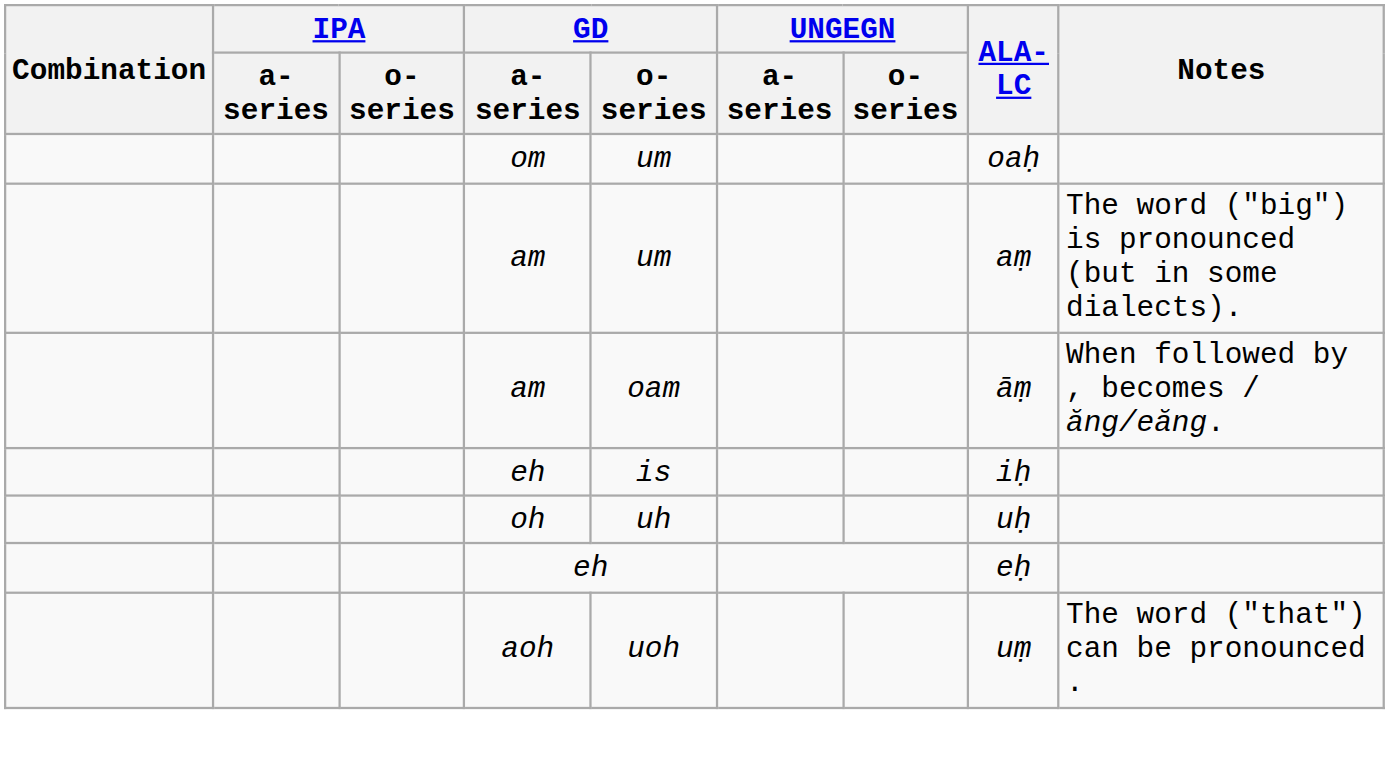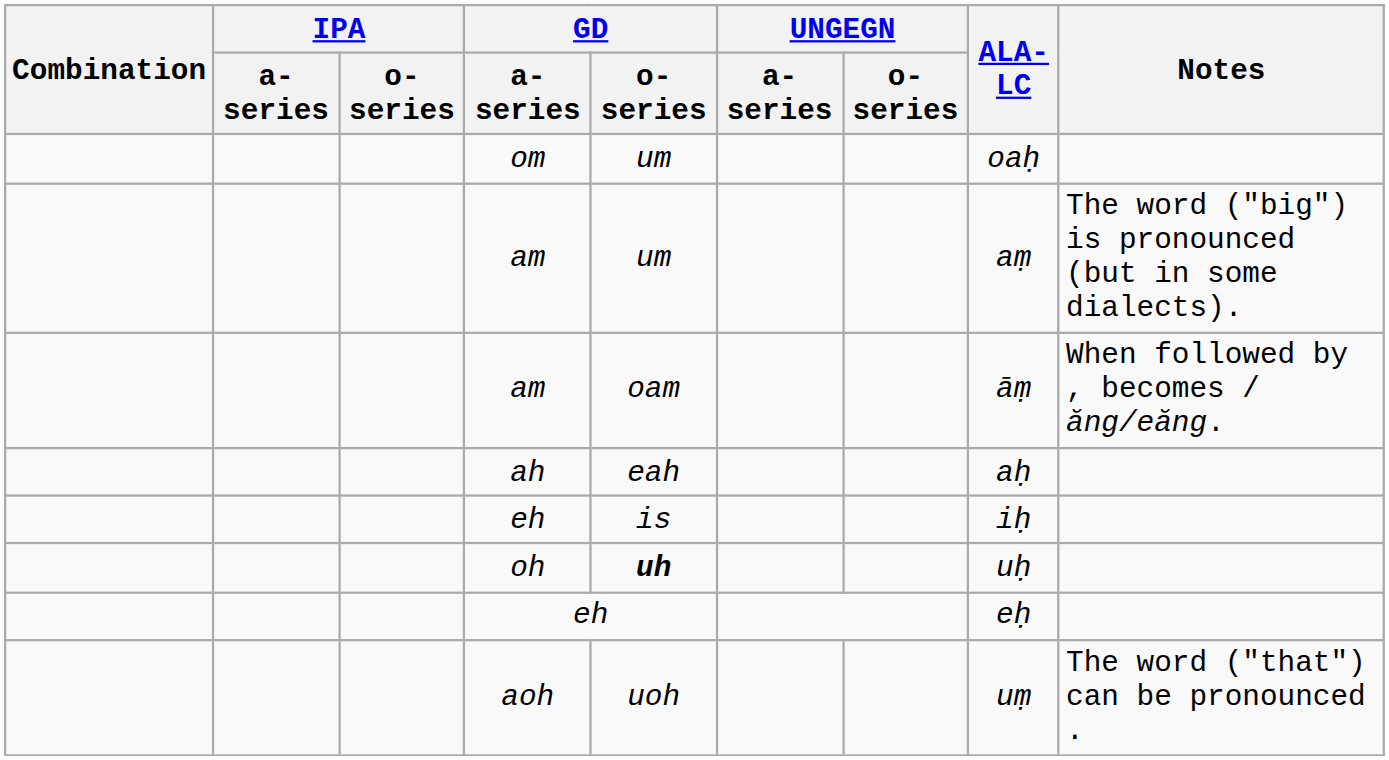+ row: ah | eah | aḥ
oh | GD / o-series: normal -> bold
